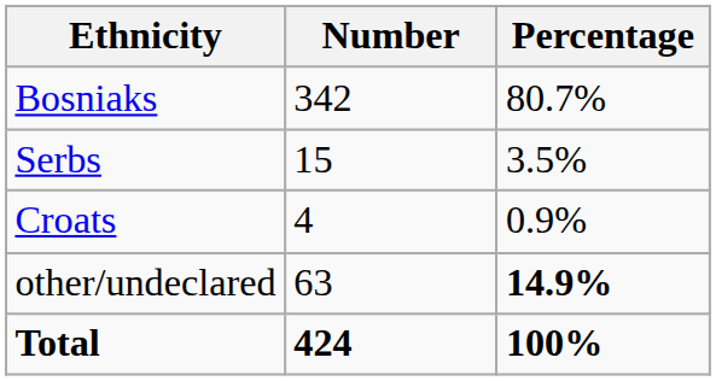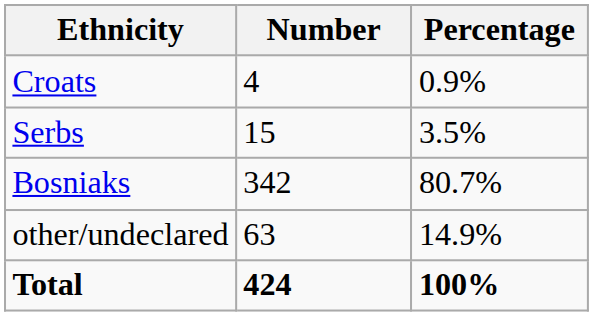rows swapped: Bosniaks <-> Croats
other/undeclared | Percentage: bold -> normal
